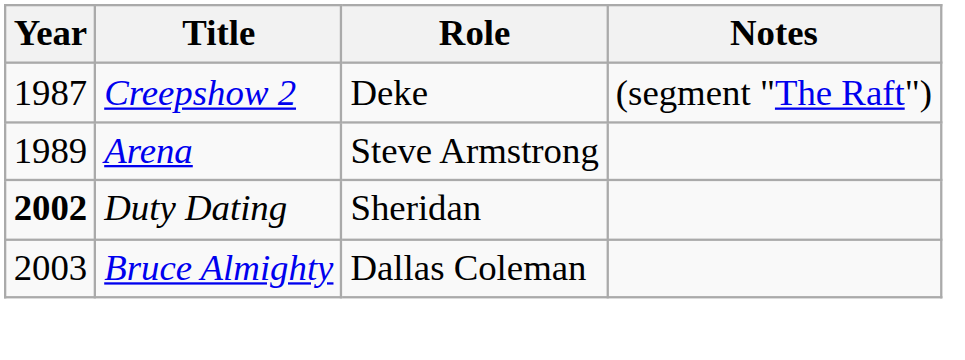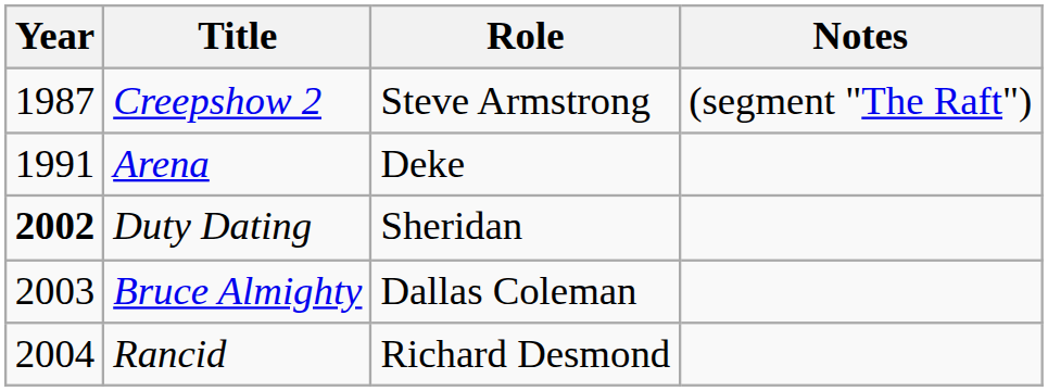Creepshow 2 | Role: Deke -> Steve Armstrong
Arena | Year: 1989 -> 1991
Arena | Role: Steve Armstrong -> Deke
+ row: 2004 | Rancid | Richard Desmond
